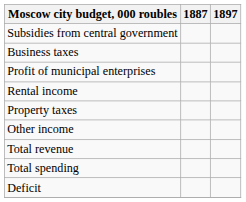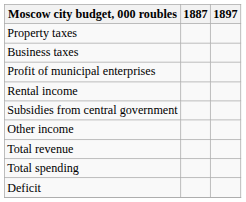rows swapped: Property taxes <-> Subsidies from central government
